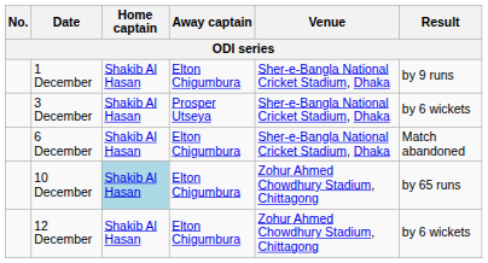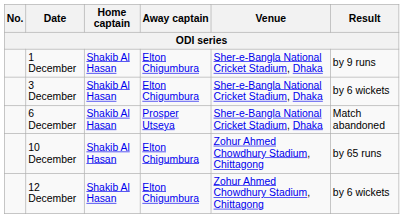3 December | Away captain: Prosper Utseya -> Elton Chigumbura
6 December | Away captain: Elton Chigumbura -> Prosper Utseya
10 December | Home captain: lightblue background -> no background
